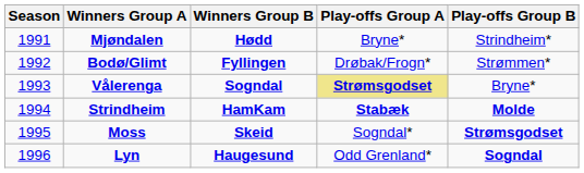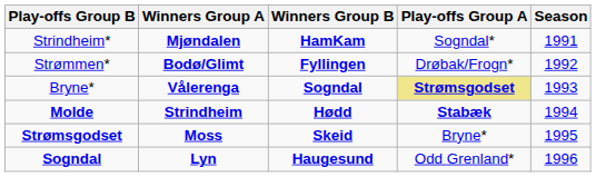columns swapped: Season <-> Play-offs Group B
Mjøndalen | Winners Group B: Hødd -> HamKam
Mjøndalen | Play-offs Group A: Bryne* -> Sogndal*
Strindheim | Winners Group B: HamKam -> Hødd
Moss | Play-offs Group A: Sogndal* -> Bryne*
